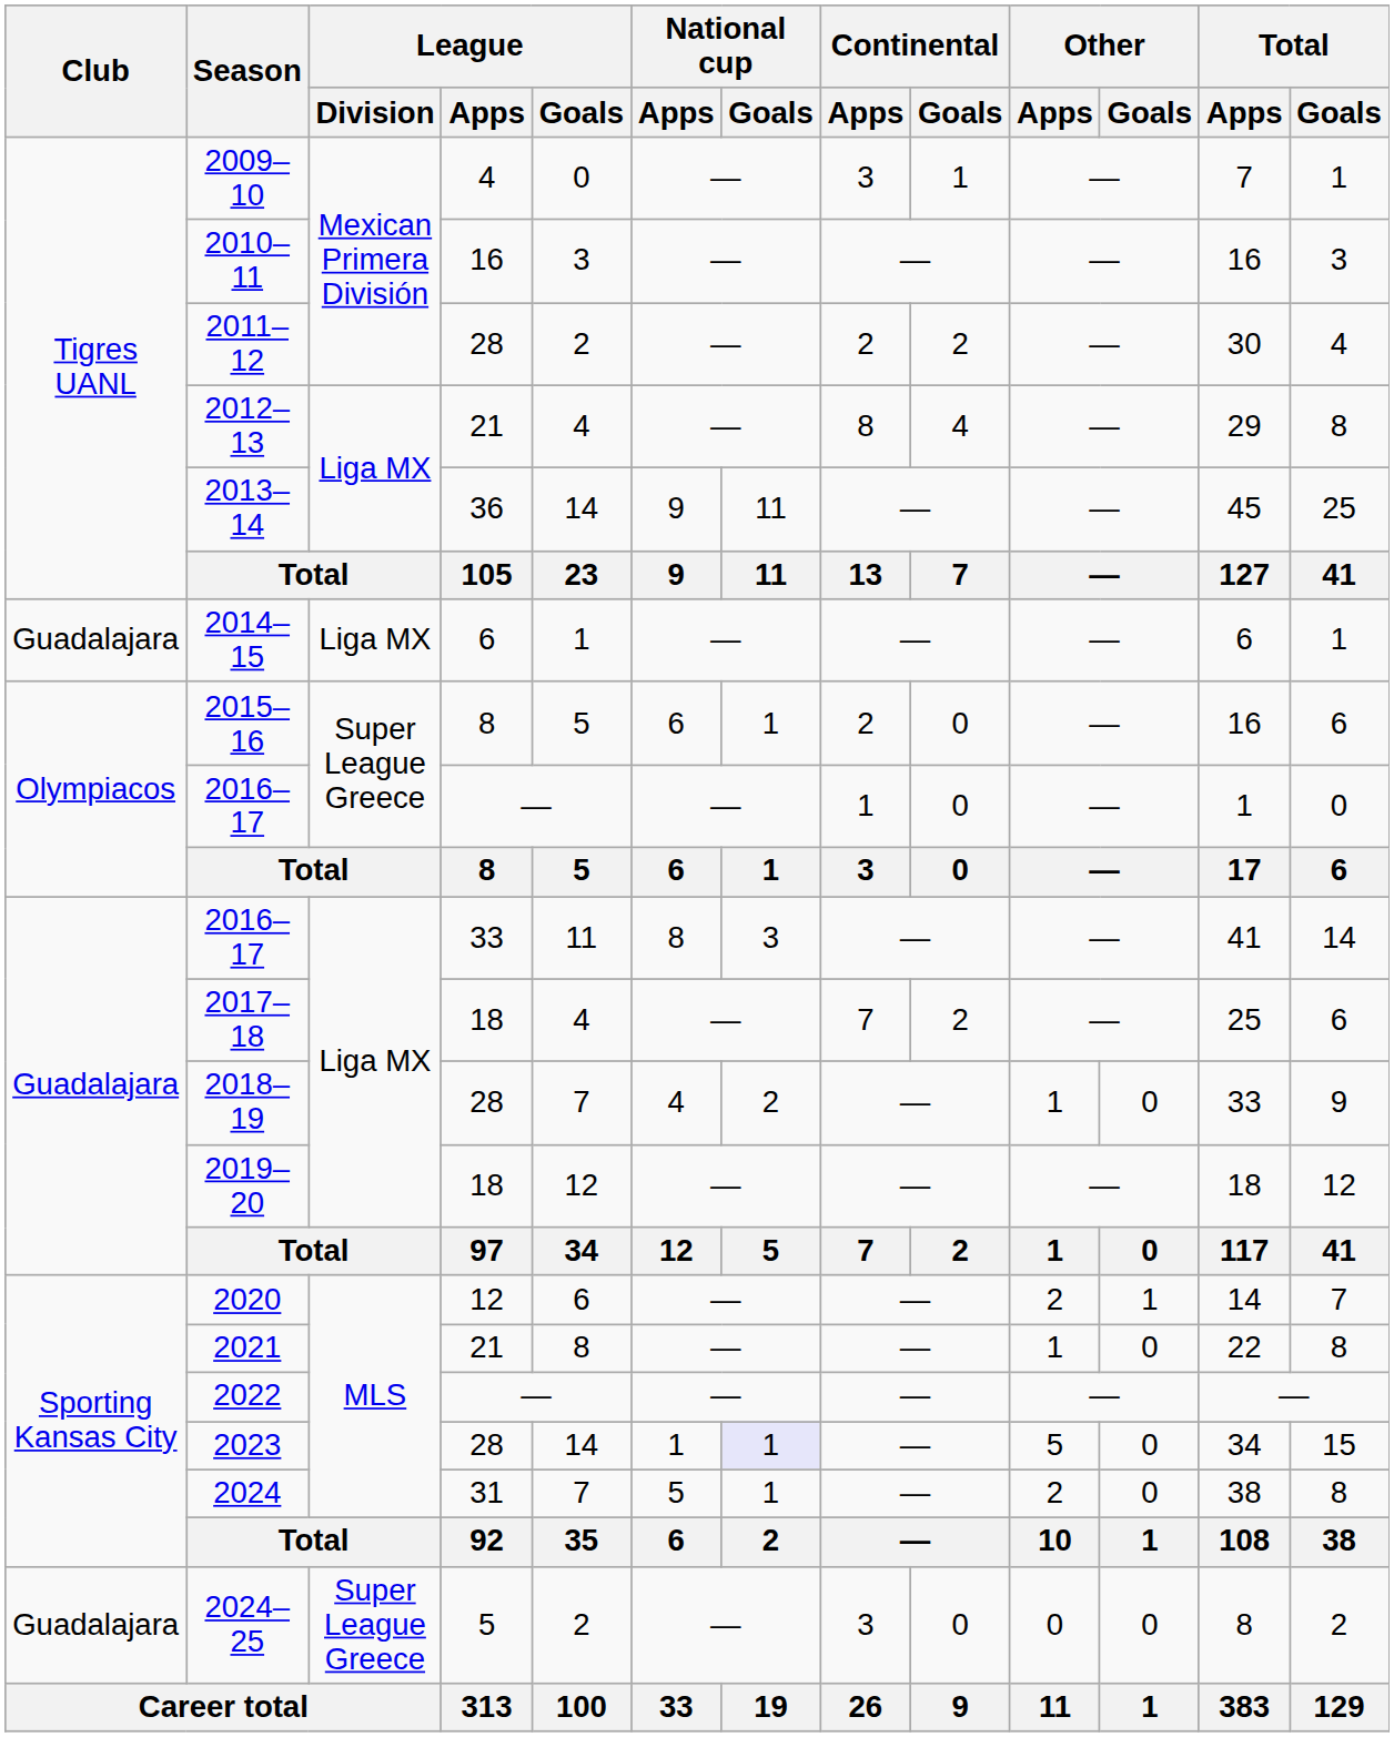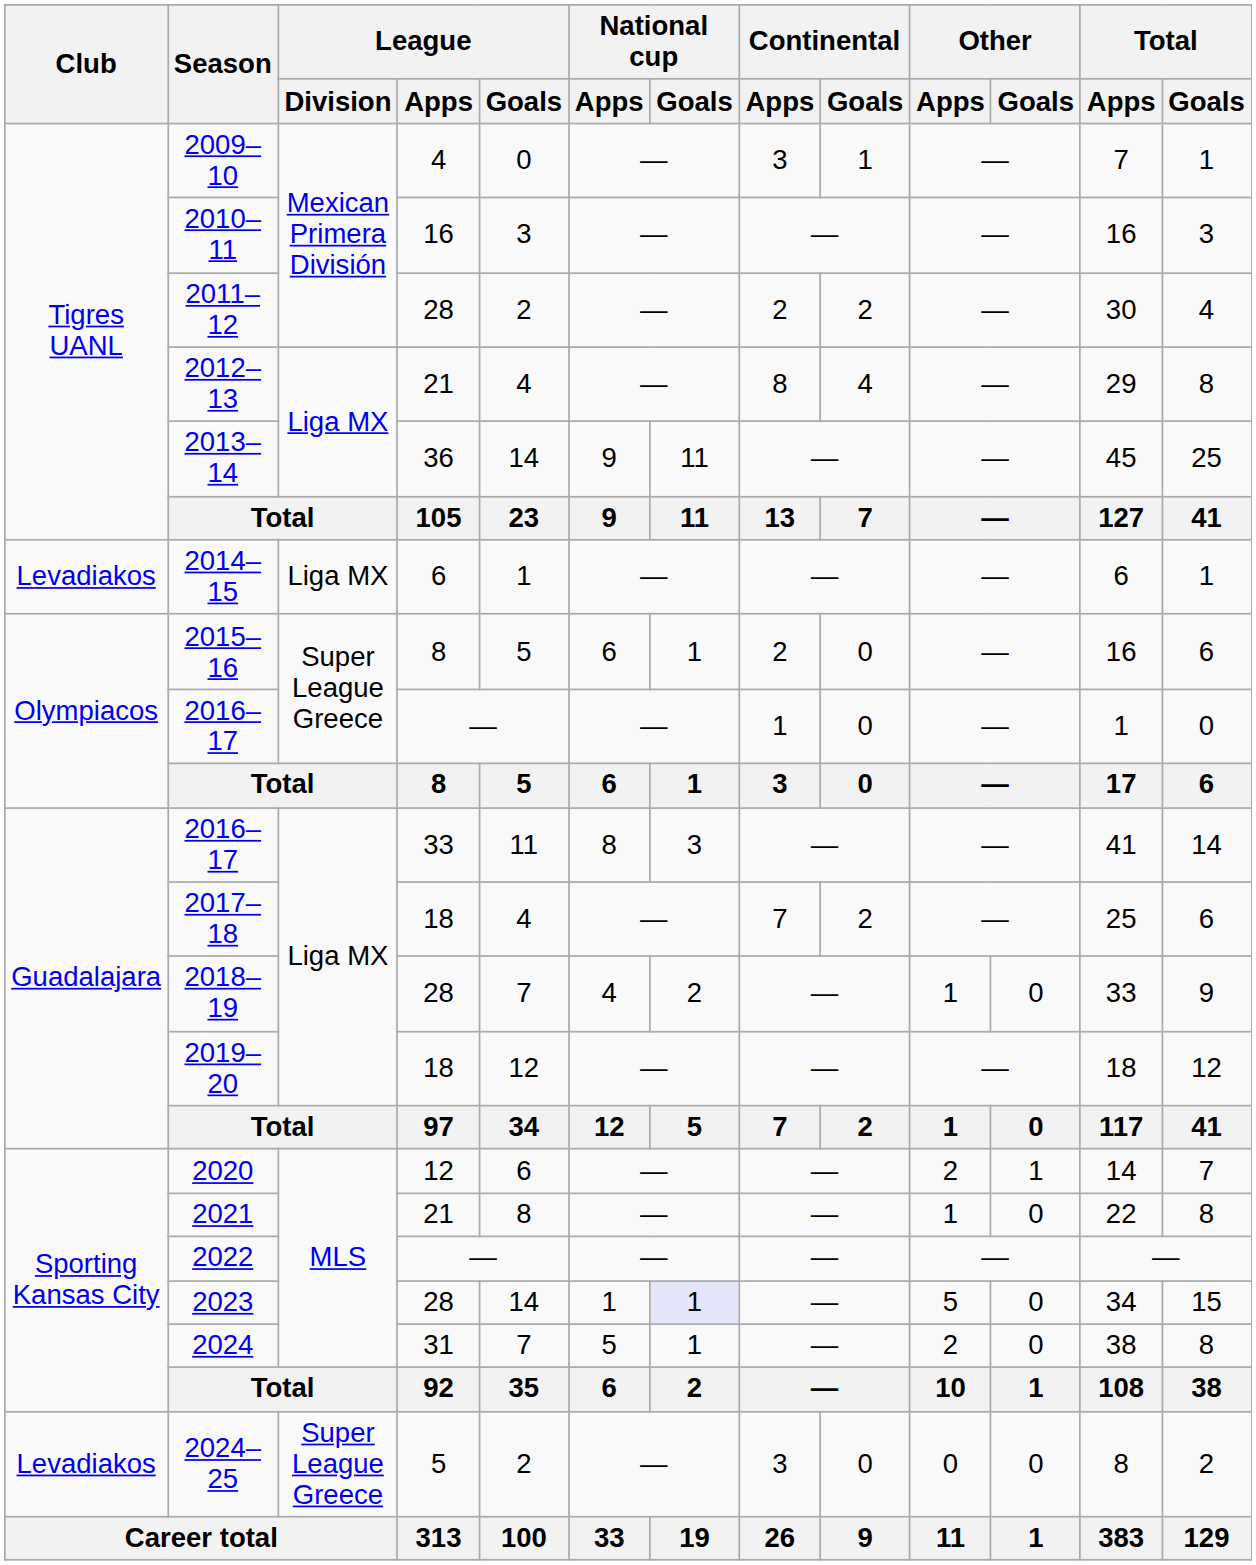2014–15 | Club: Guadalajara -> Levadiakos
2024–25 | Club: Guadalajara -> Levadiakos
